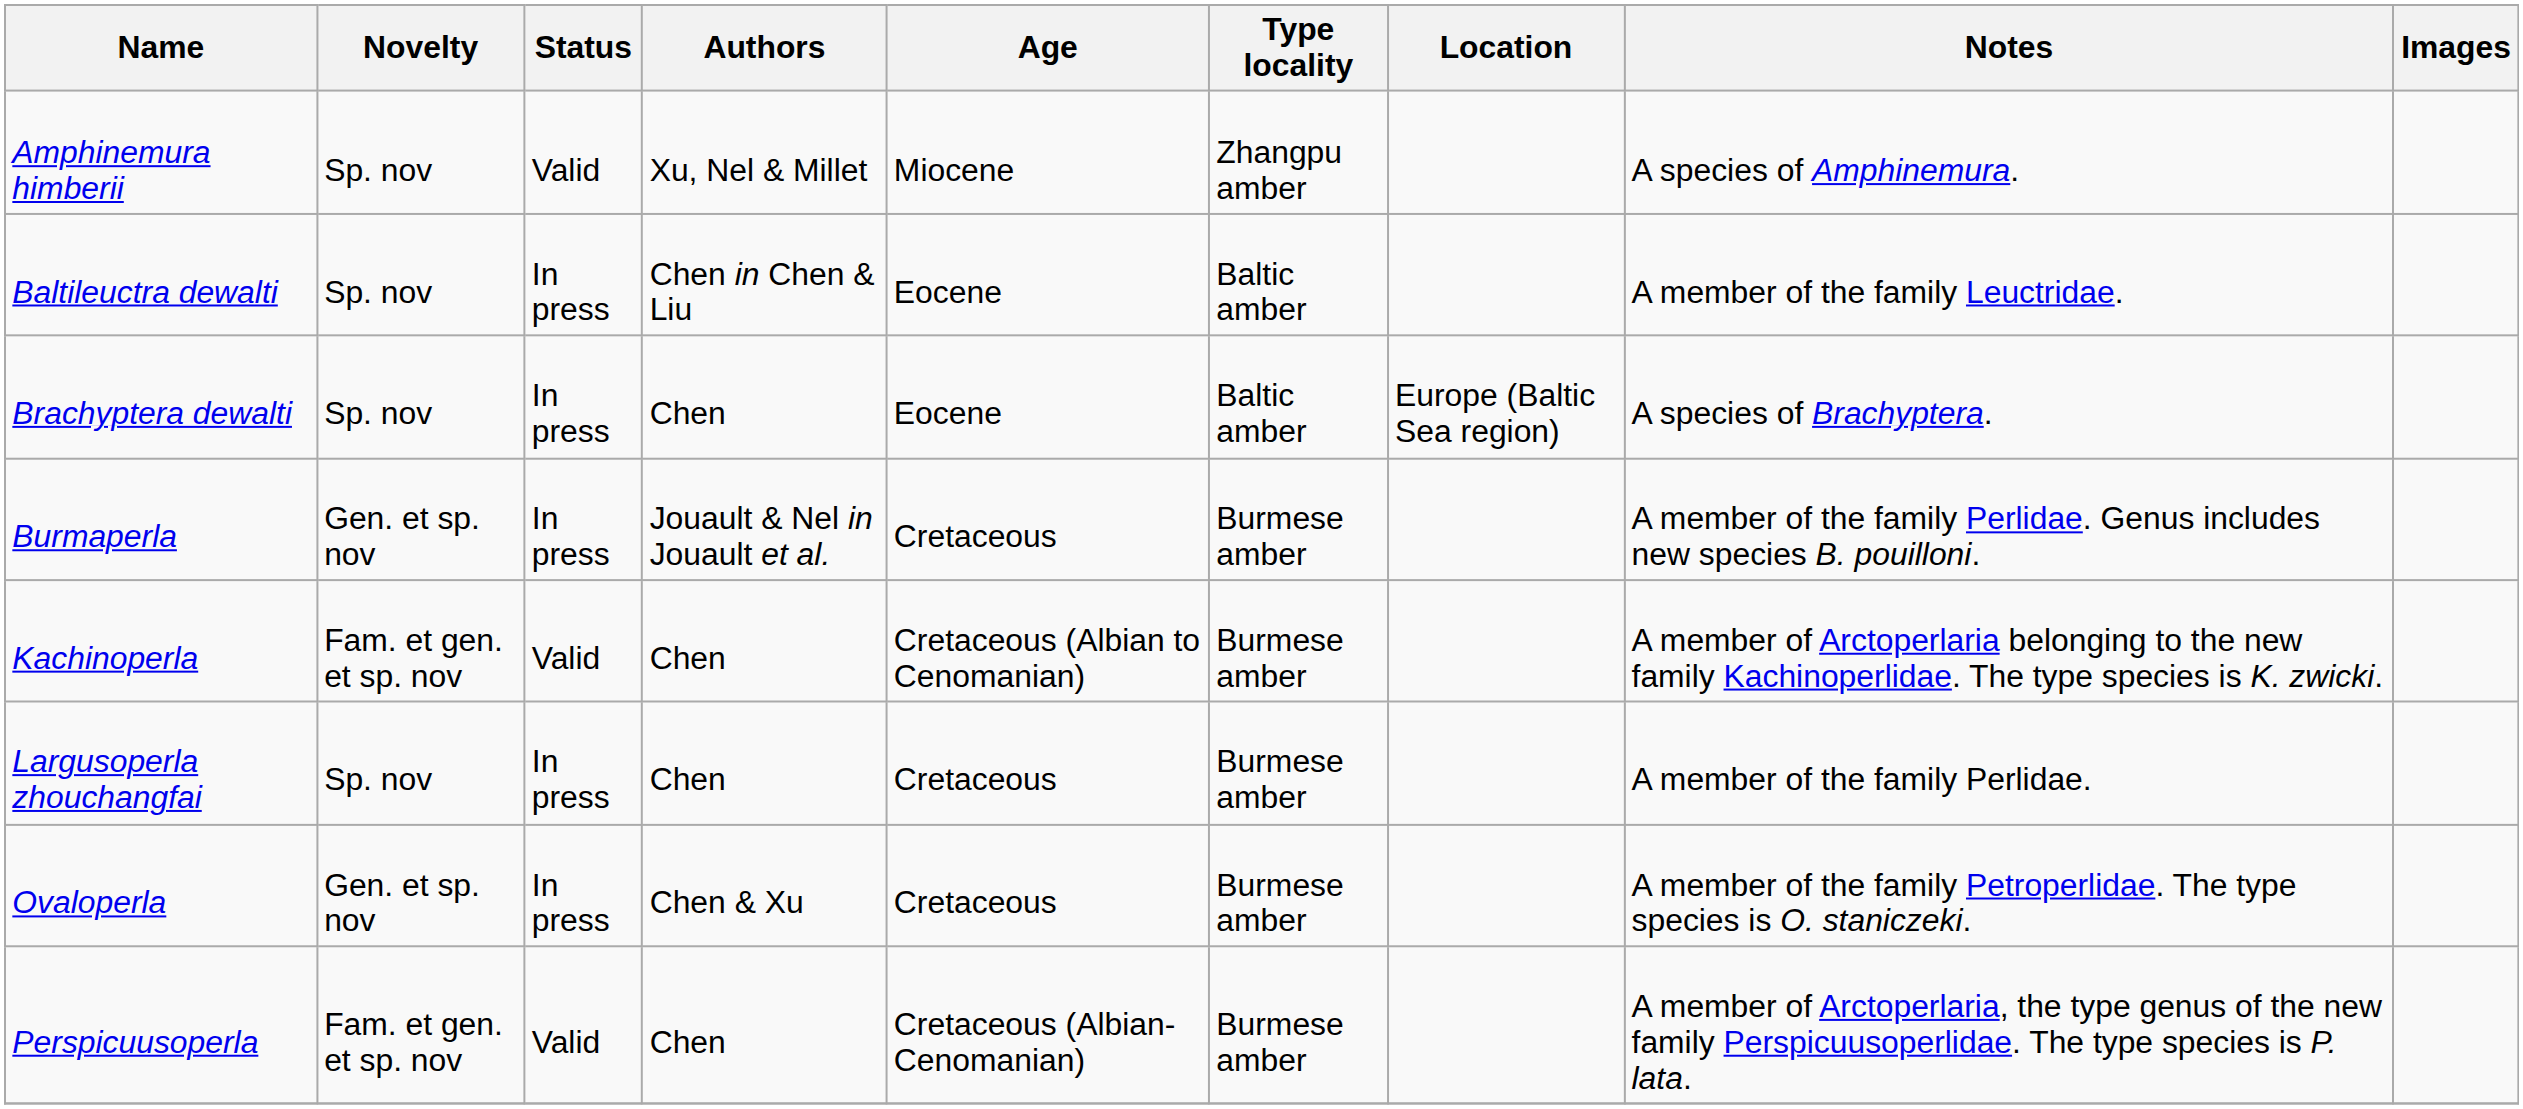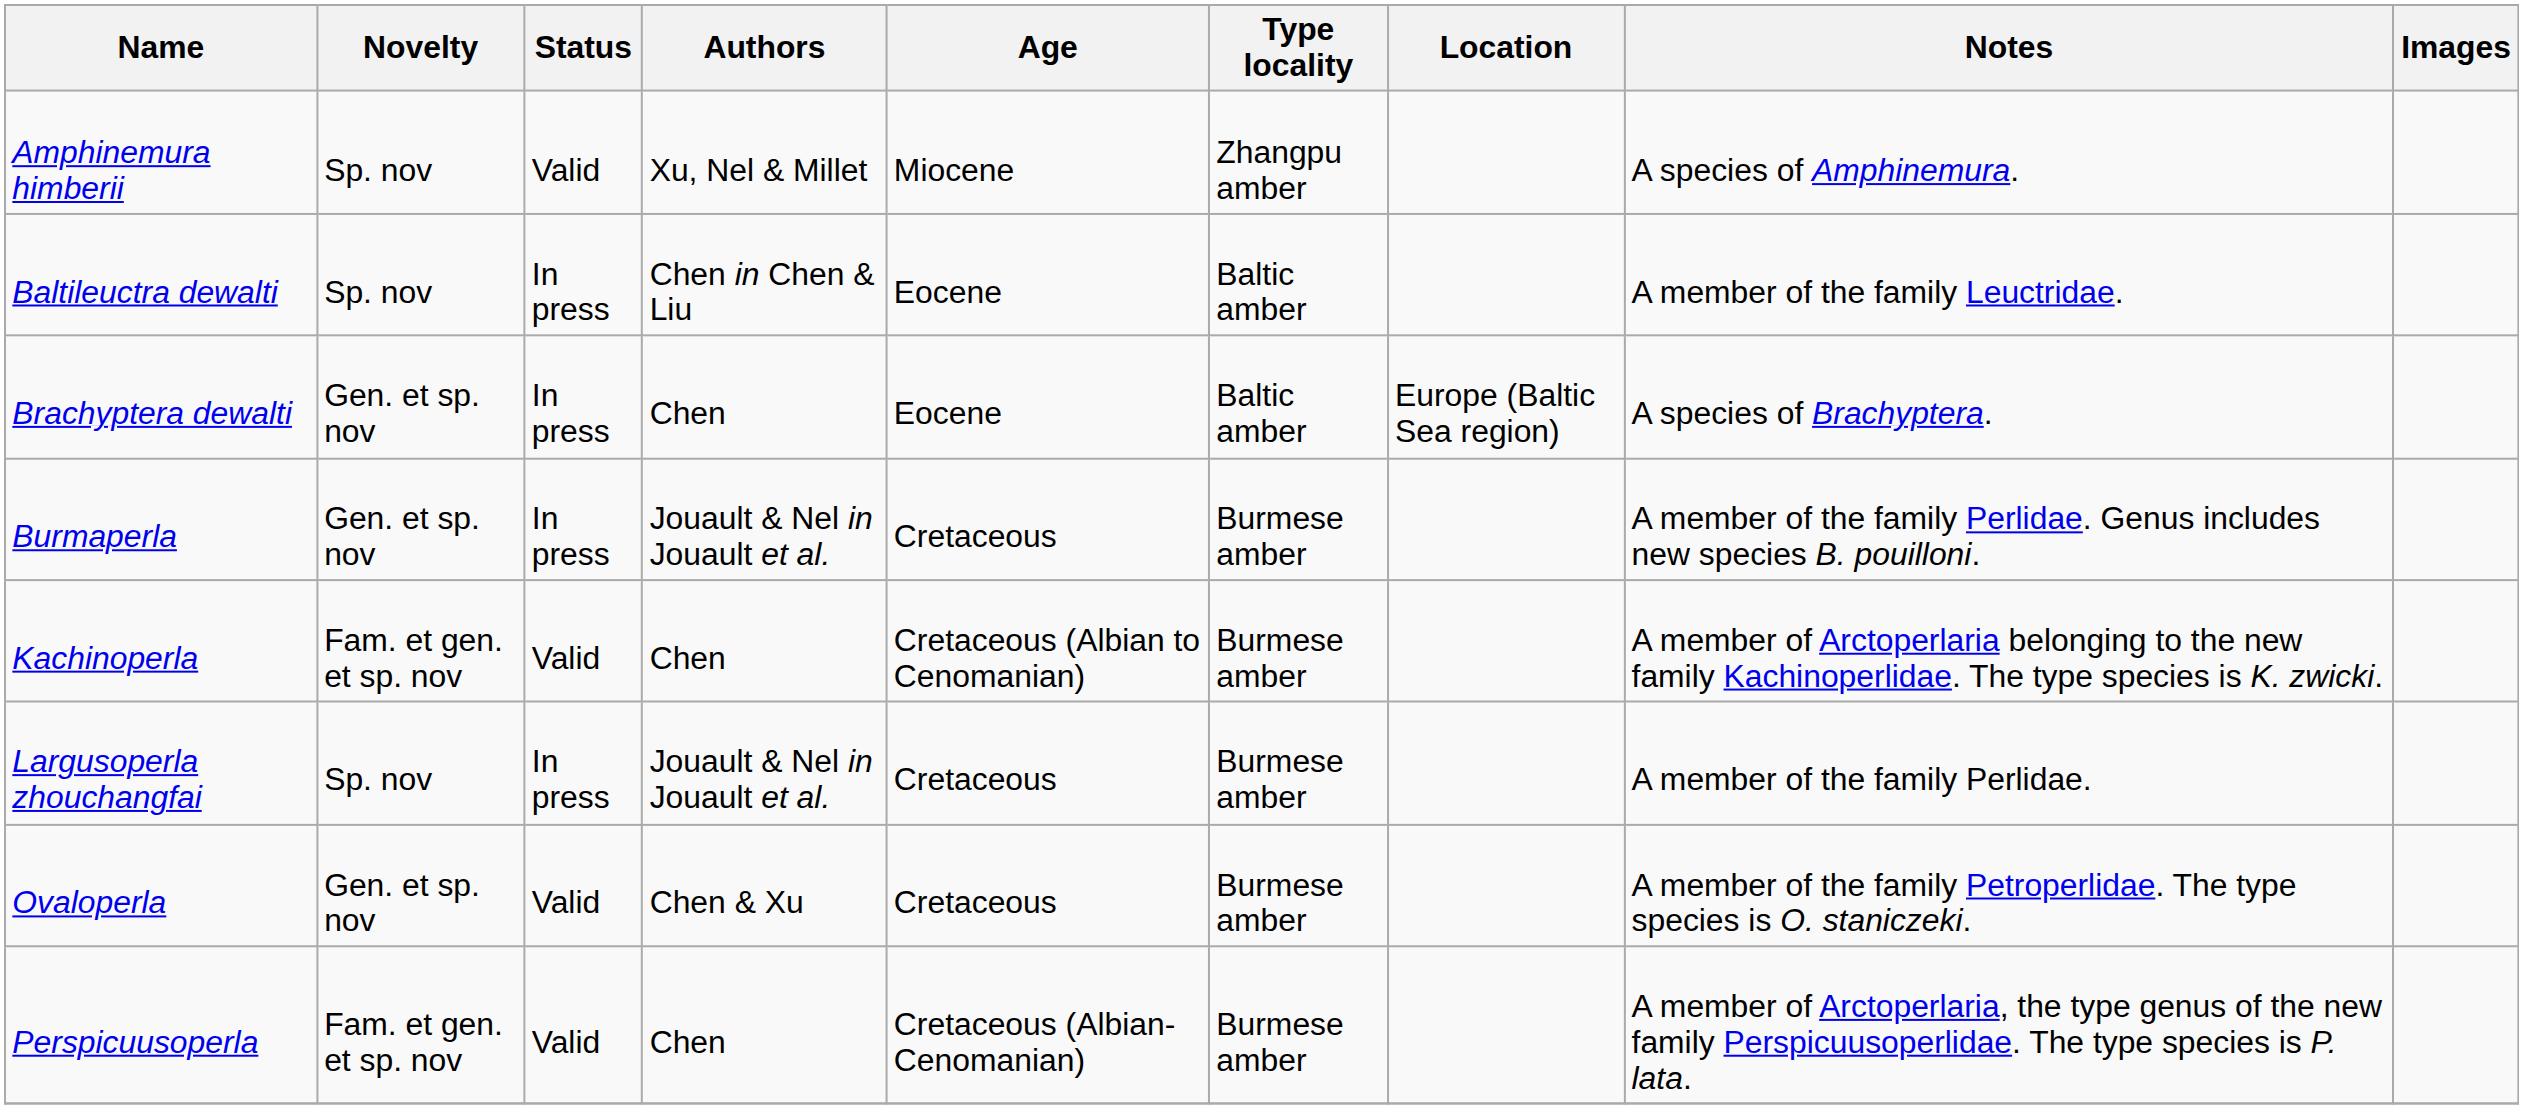Brachyptera dewalti | Novelty: Sp. nov -> Gen. et sp. nov
Largusoperla zhouchangfai | Authors: Chen -> Jouault & Nel in Jouault et al.
Ovaloperla | Status: In press -> Valid
